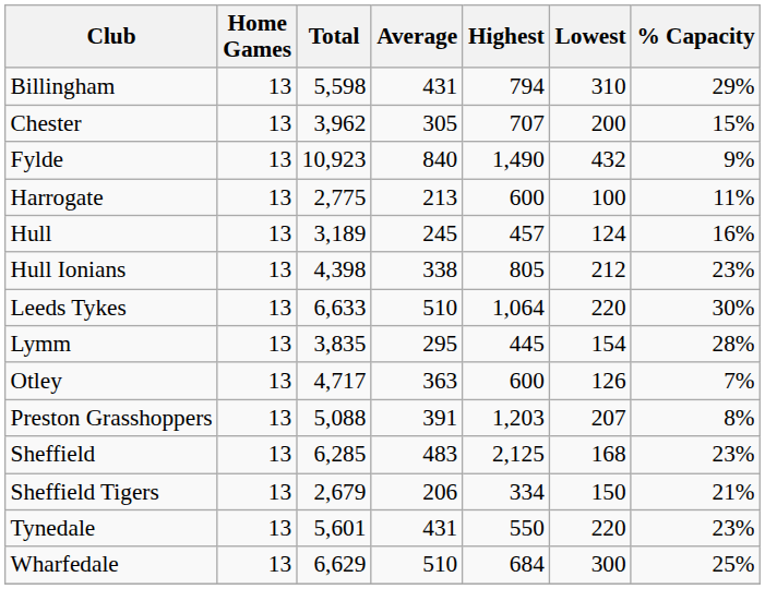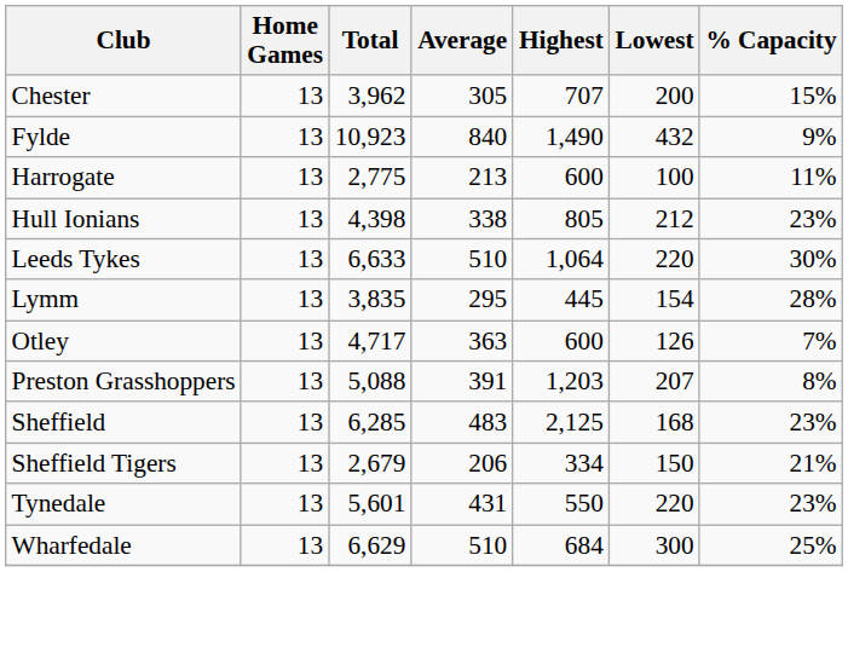- row: Billingham | 13 | 5,598 | 431 | 794 | 310 | 29%
- row: Hull | 13 | 3,189 | 245 | 457 | 124 | 16%
